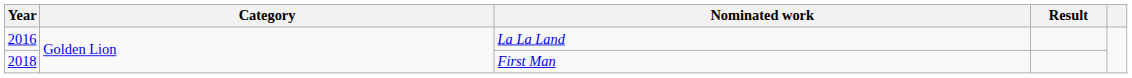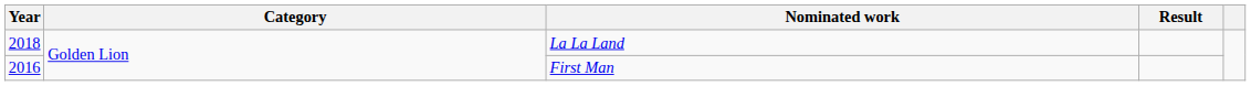La La Land | Year: 2016 -> 2018
First Man | Year: 2018 -> 2016
